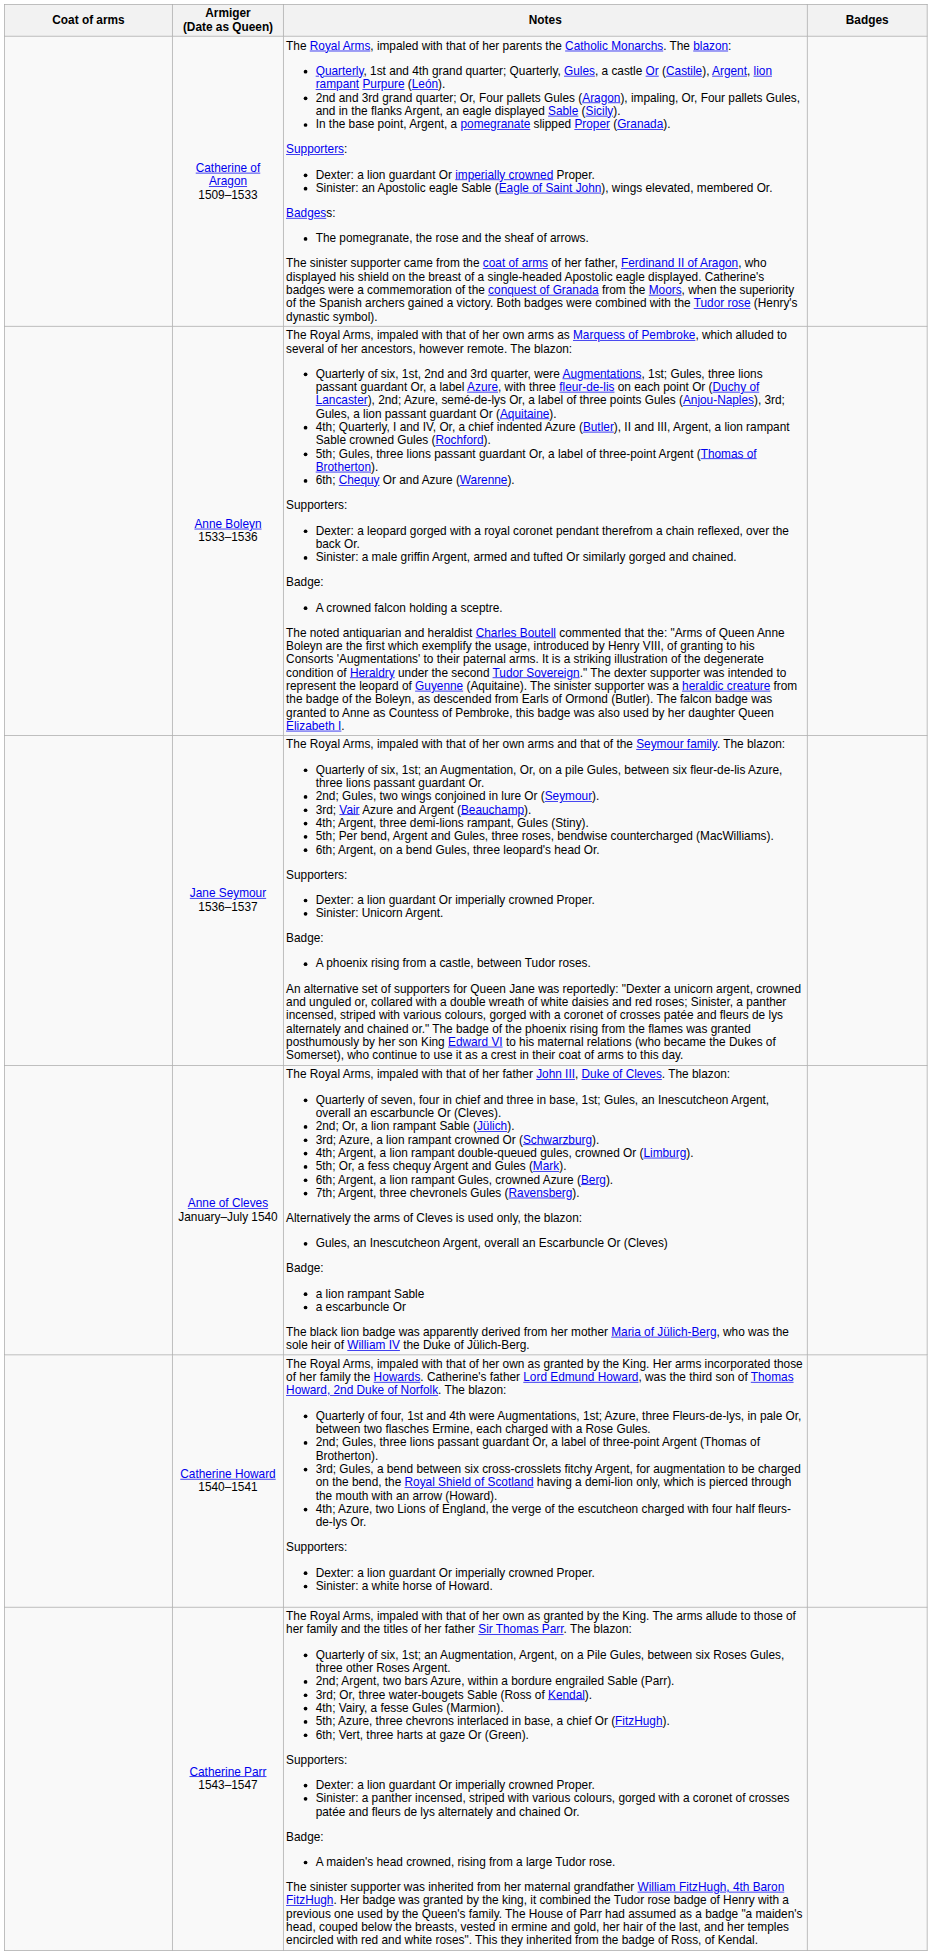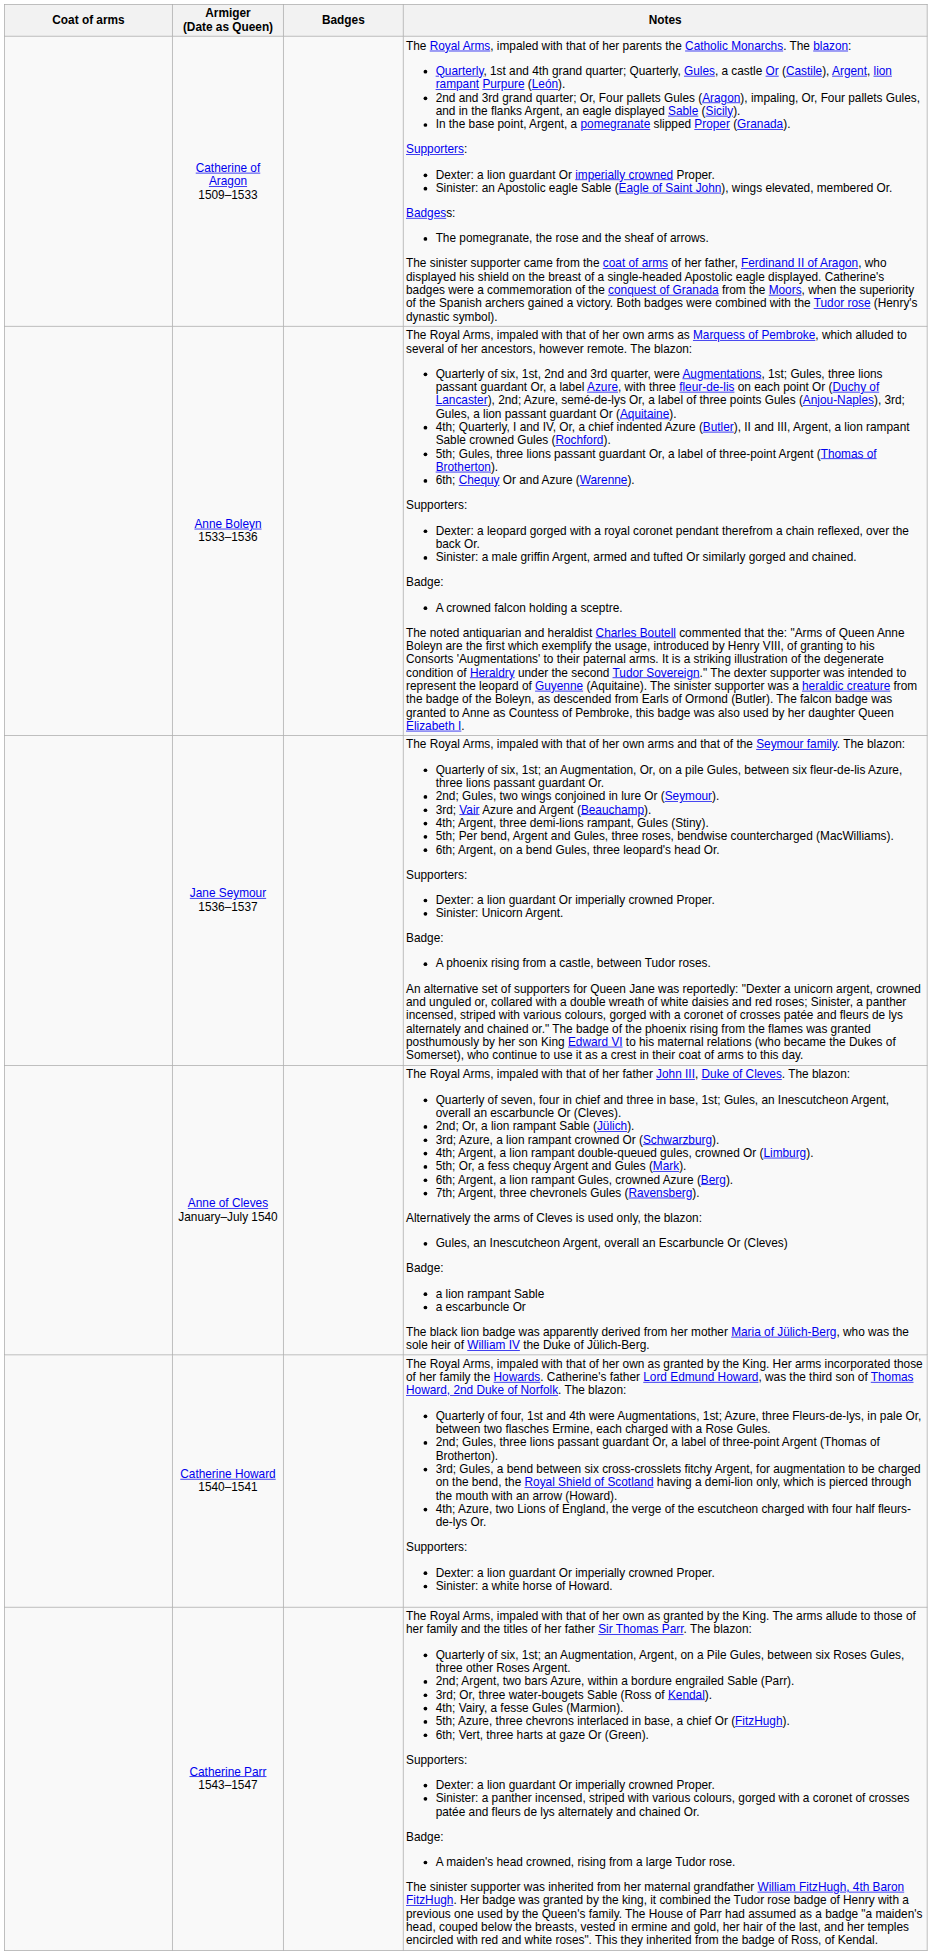columns swapped: Notes <-> Badges
